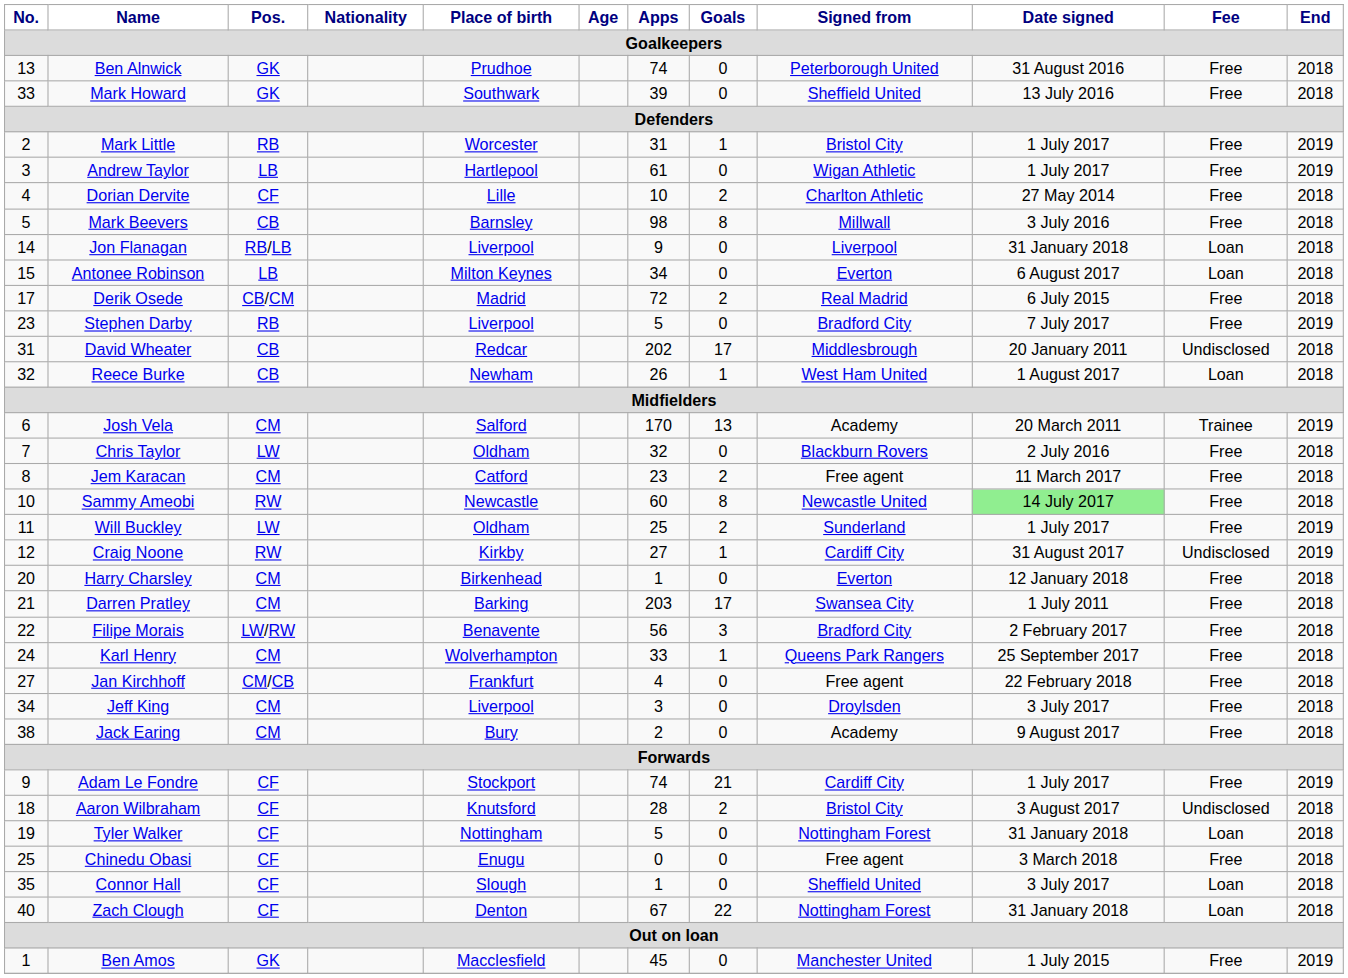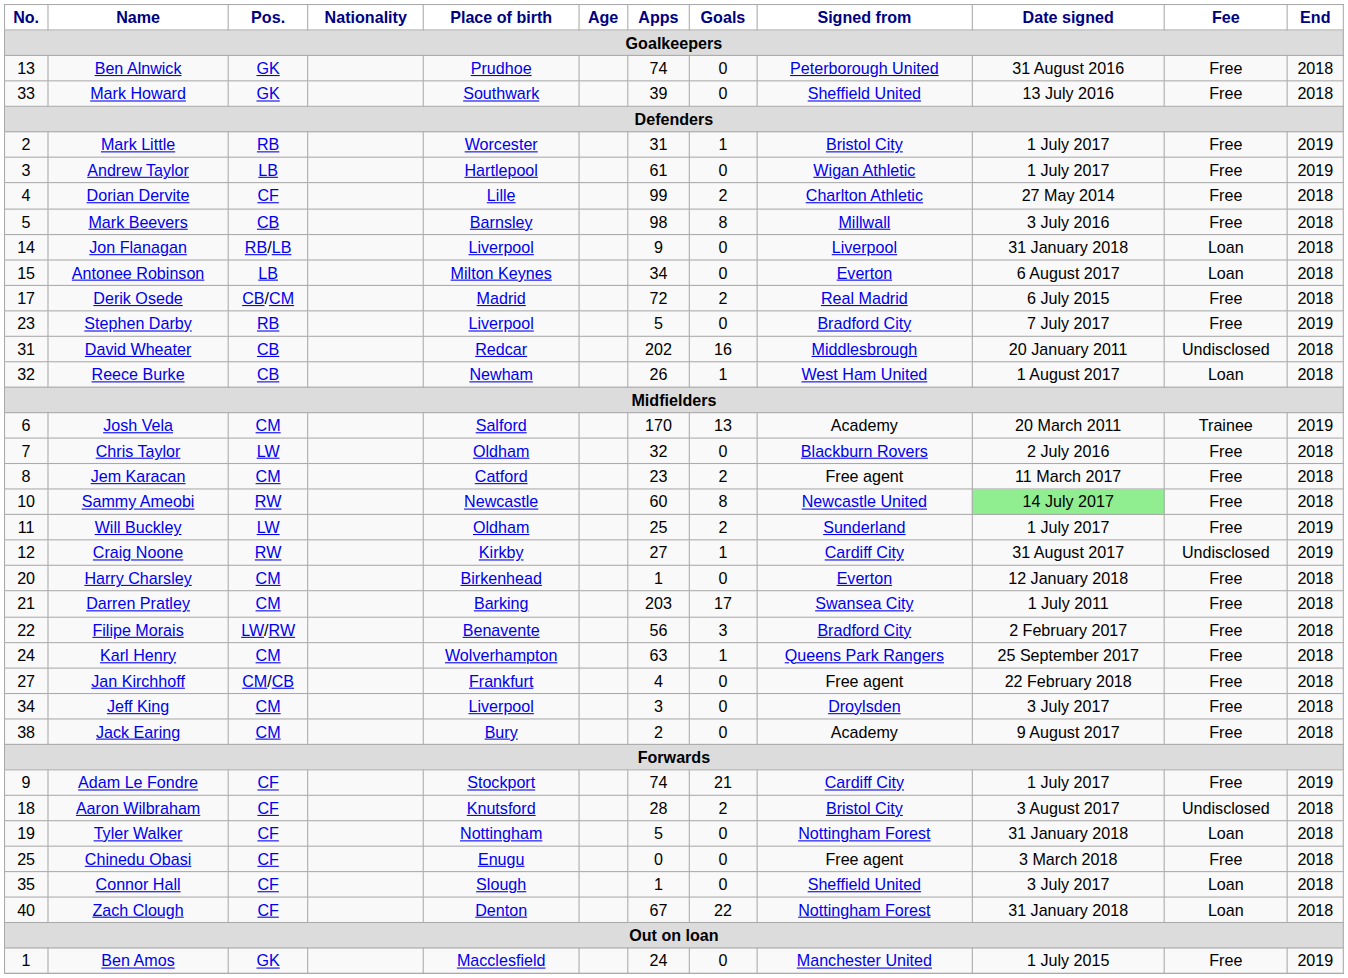Dorian Dervite | Apps: 10 -> 99
David Wheater | Goals: 17 -> 16
Karl Henry | Apps: 33 -> 63
Ben Amos | Apps: 45 -> 24
